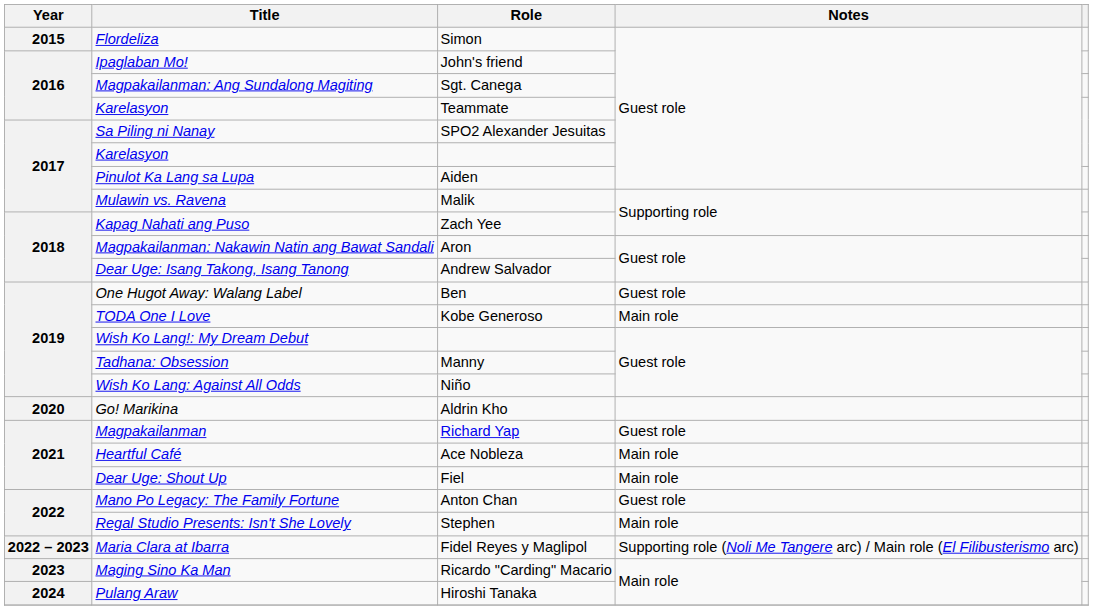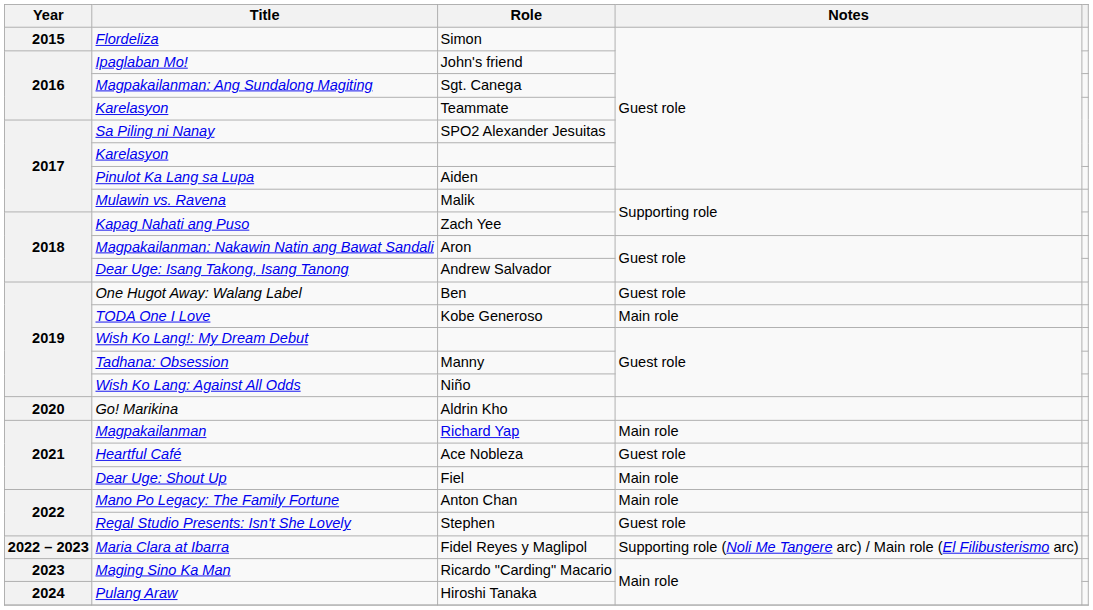Magpakailanman | Notes: Guest role -> Main role
Heartful Café | Notes: Main role -> Guest role
Mano Po Legacy: The Family Fortune | Notes: Guest role -> Main role
Regal Studio Presents: Isn't She Lovely | Notes: Main role -> Guest role
